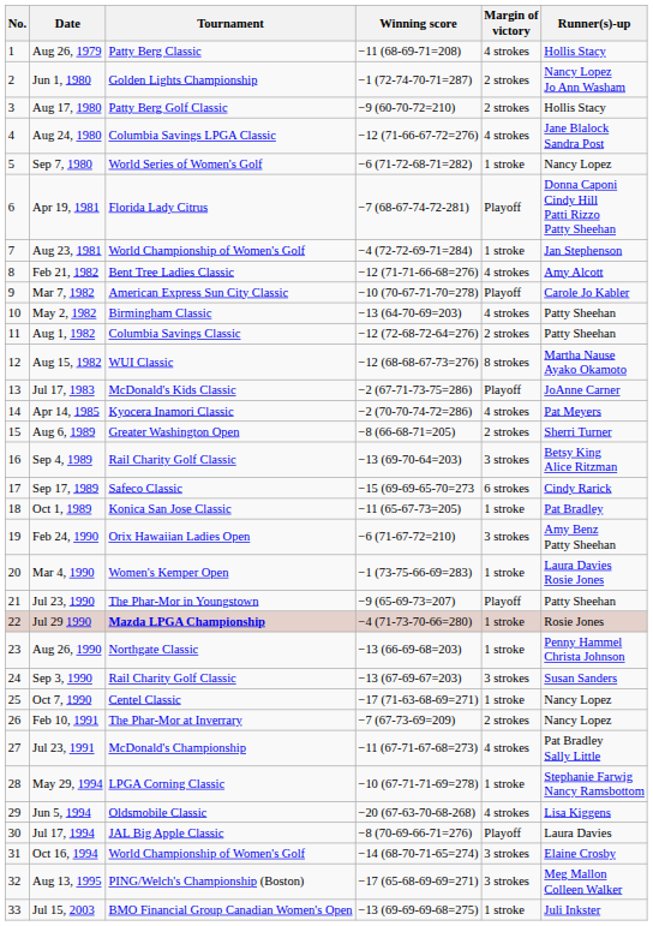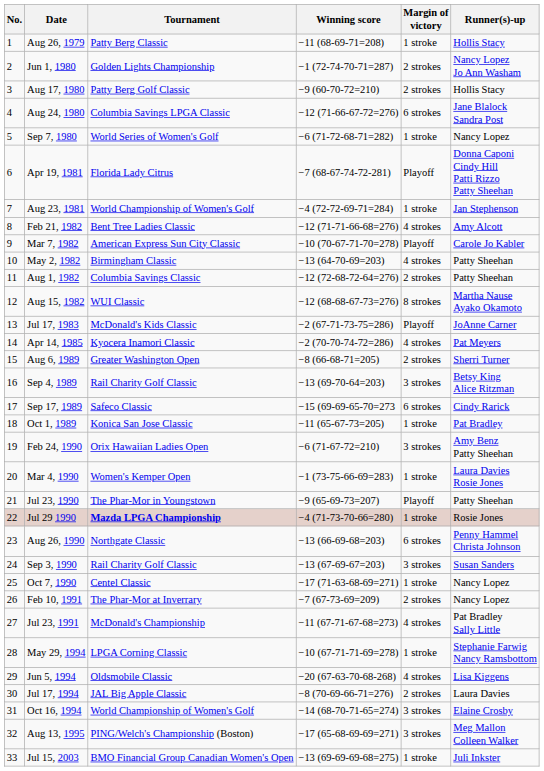Aug 26, 1979 | Margin of victory: 4 strokes -> 1 stroke
Aug 24, 1980 | Margin of victory: 4 strokes -> 6 strokes
Aug 26, 1990 | Margin of victory: 1 stroke -> 6 strokes
Jul 17, 1994 | Margin of victory: Playoff -> 2 strokes
